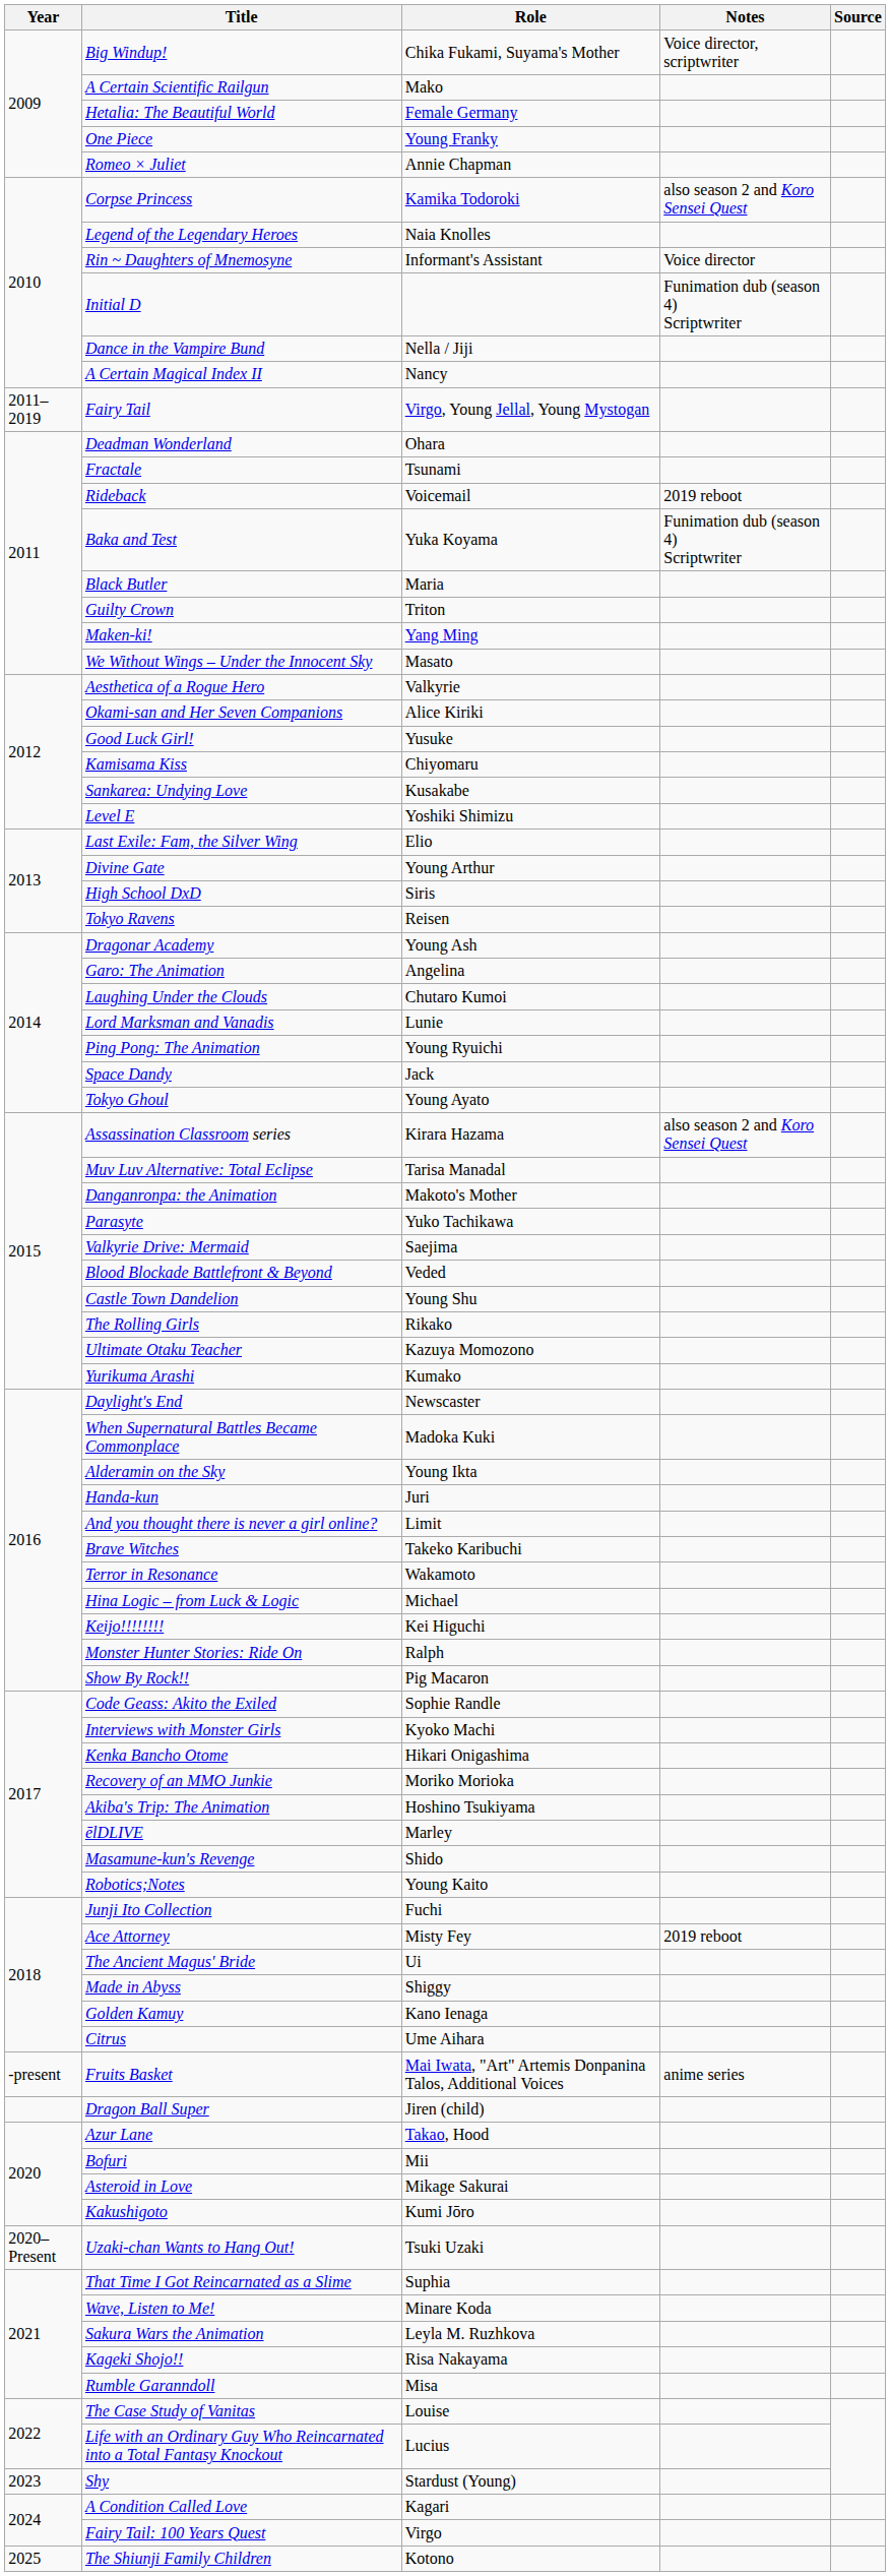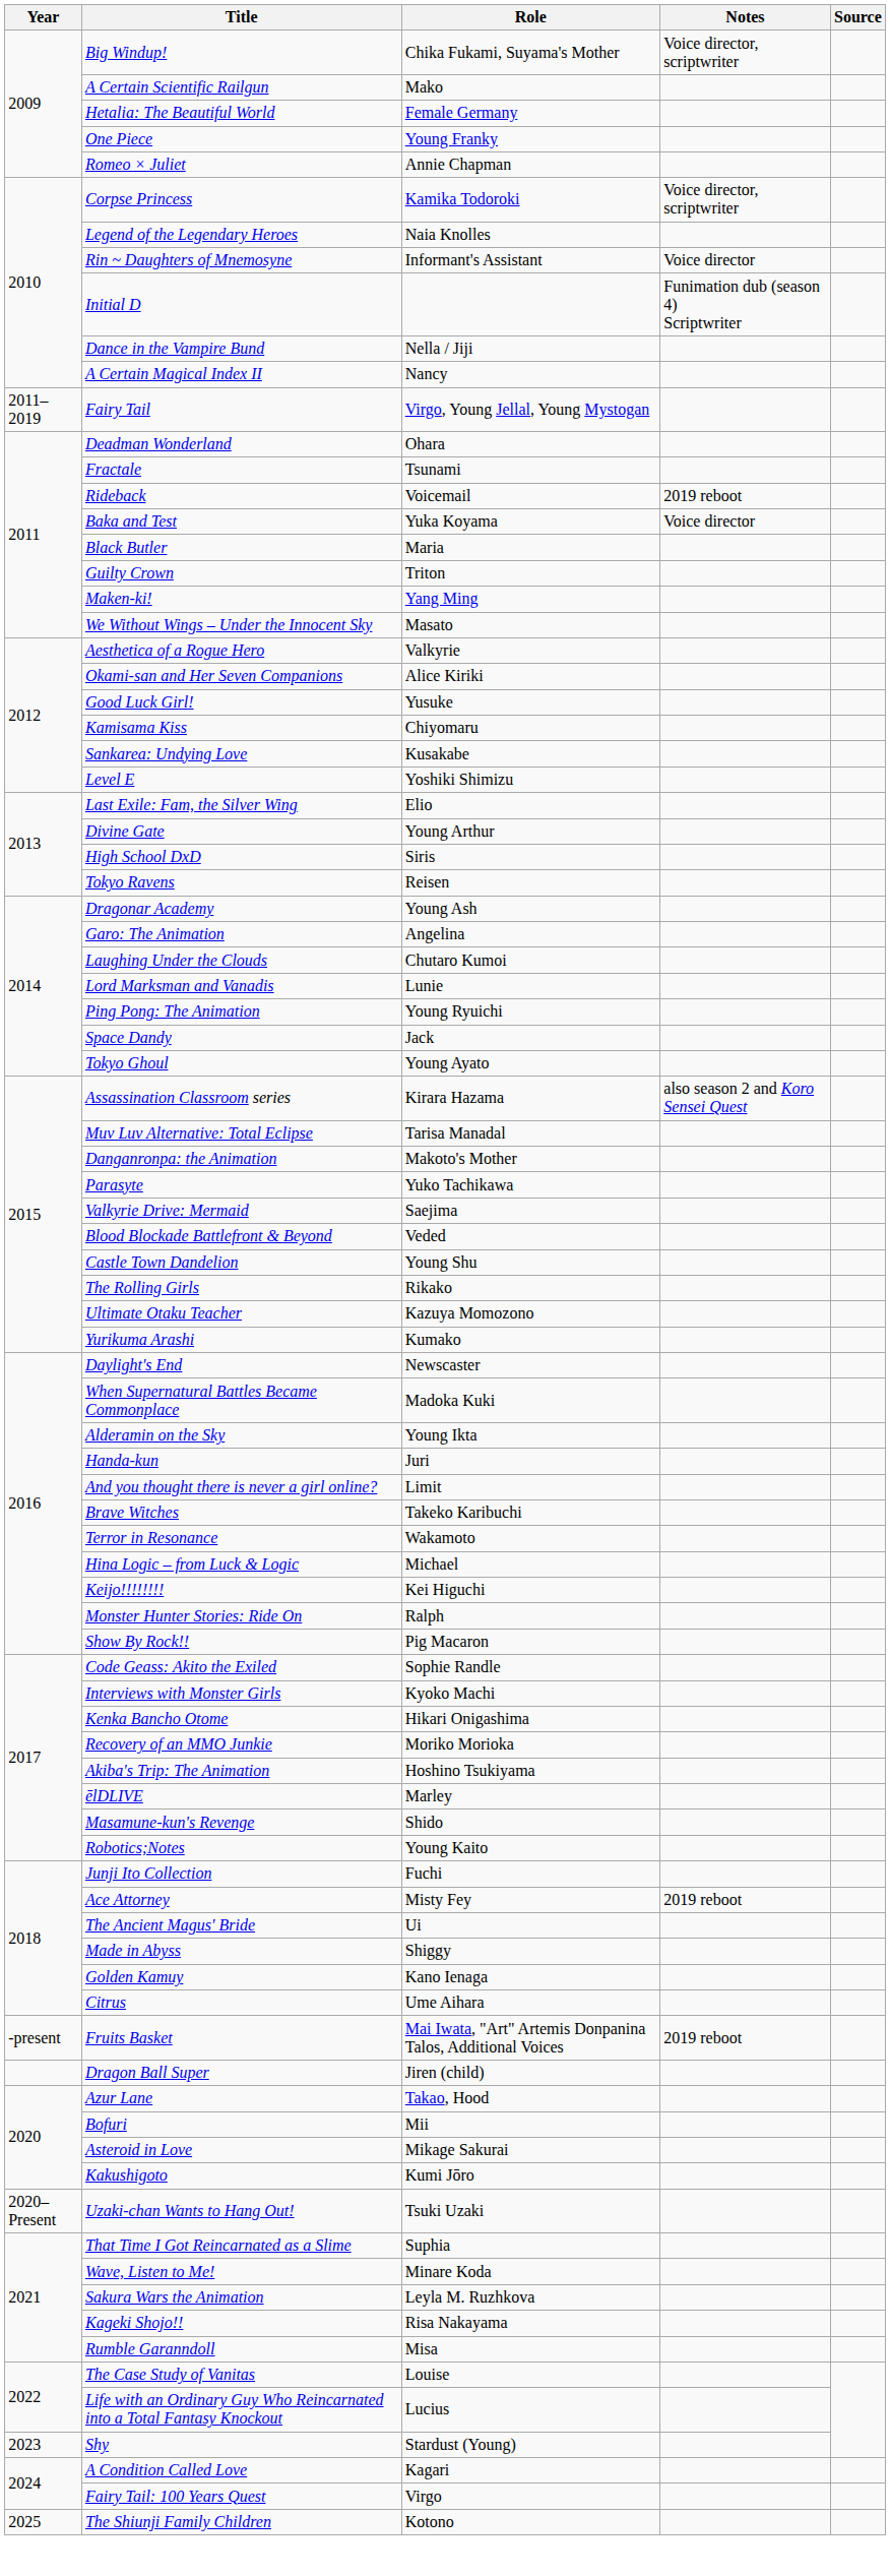Corpse Princess | Notes: also season 2 and Koro Sensei Quest -> Voice director, scriptwriter
Baka and Test | Notes: Funimation dub (season 4) Scriptwriter -> Voice director
Fruits Basket | Notes: anime series -> 2019 reboot
